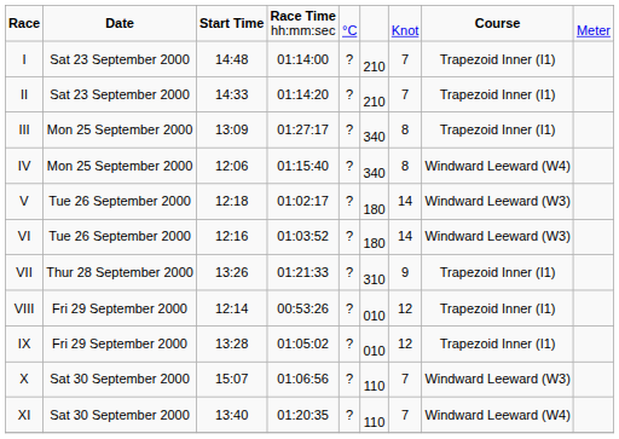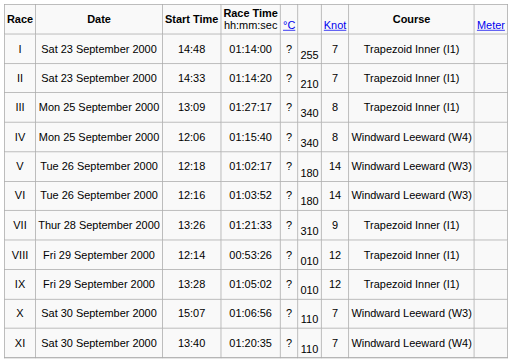I | column 6: 210 -> 255
